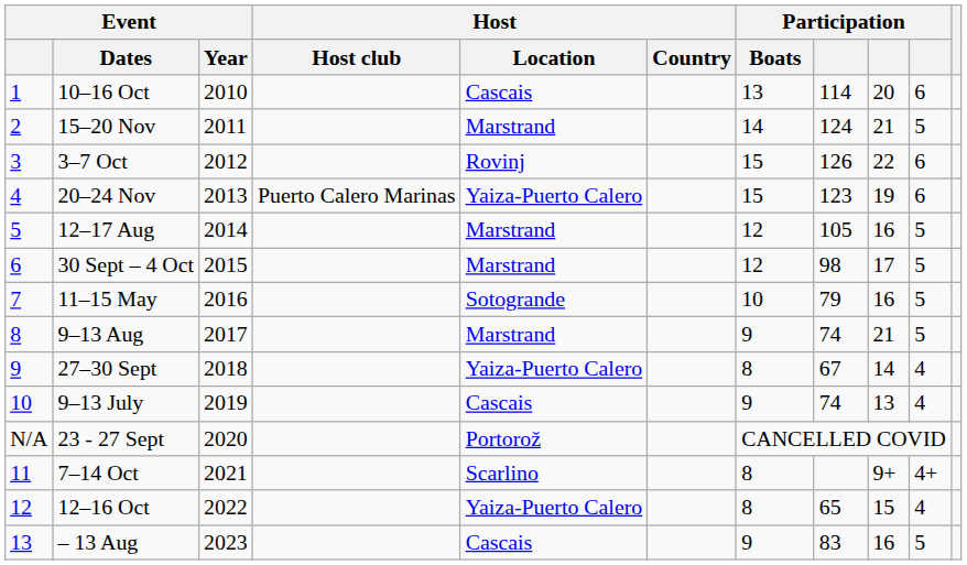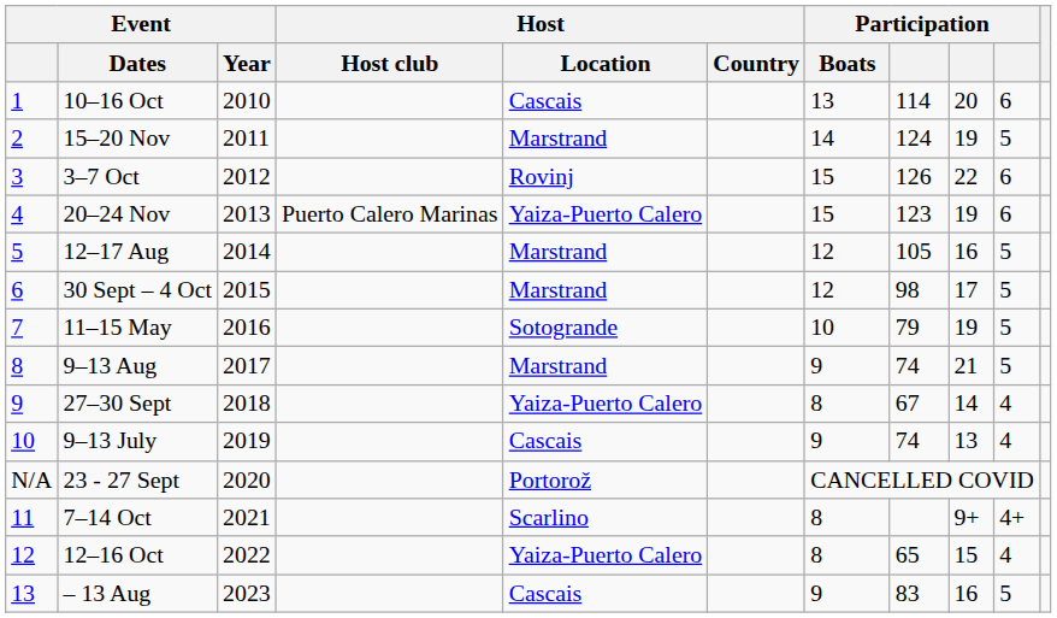15–20 Nov | column 9: 21 -> 19
11–15 May | column 9: 16 -> 19
